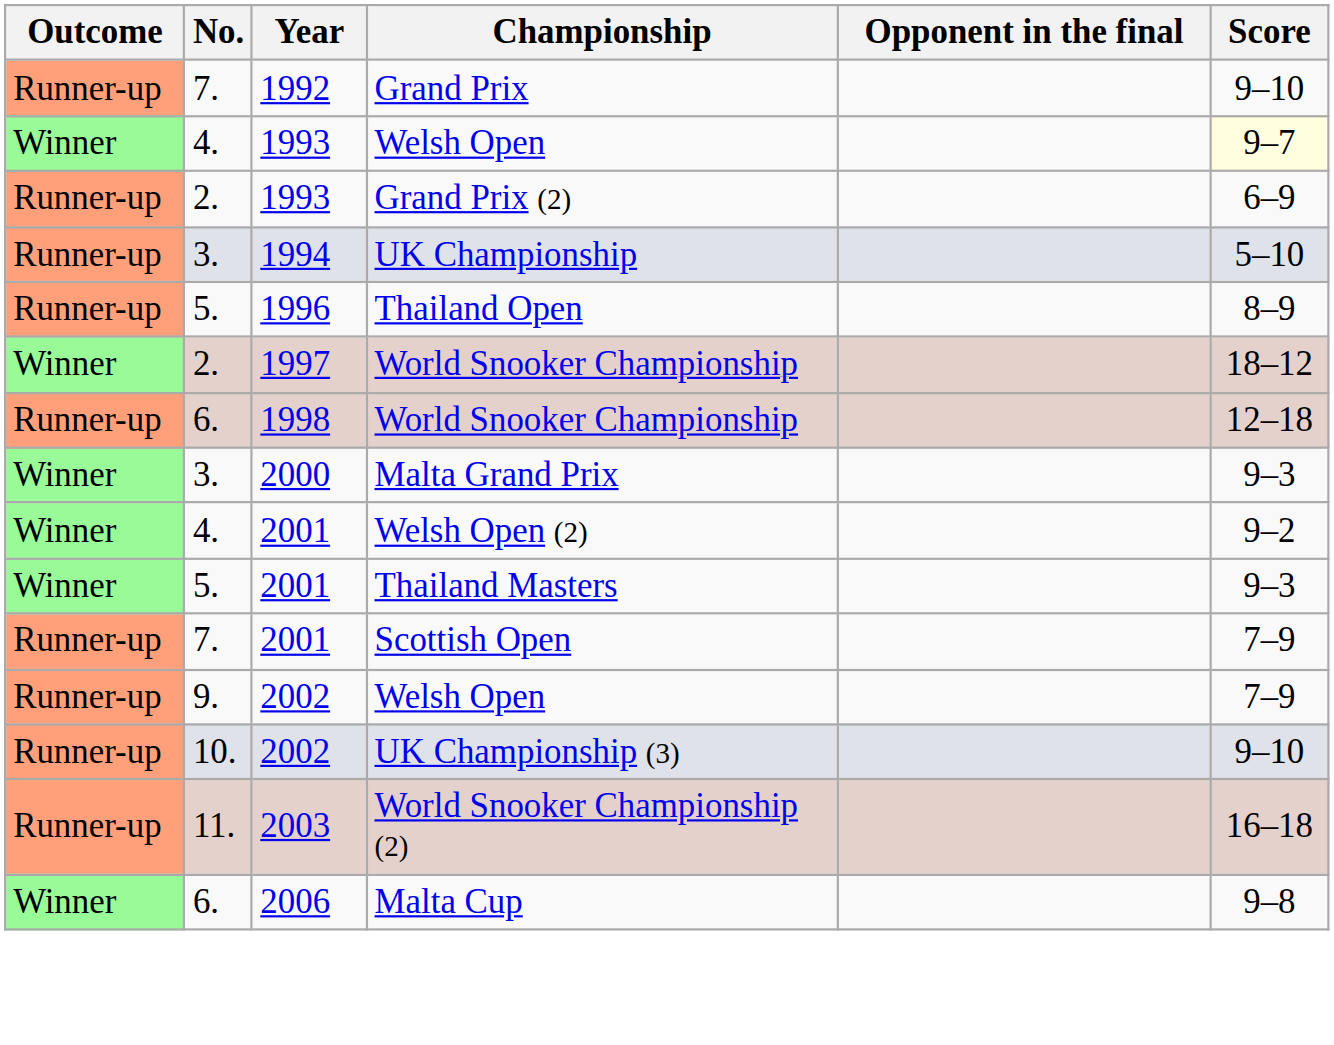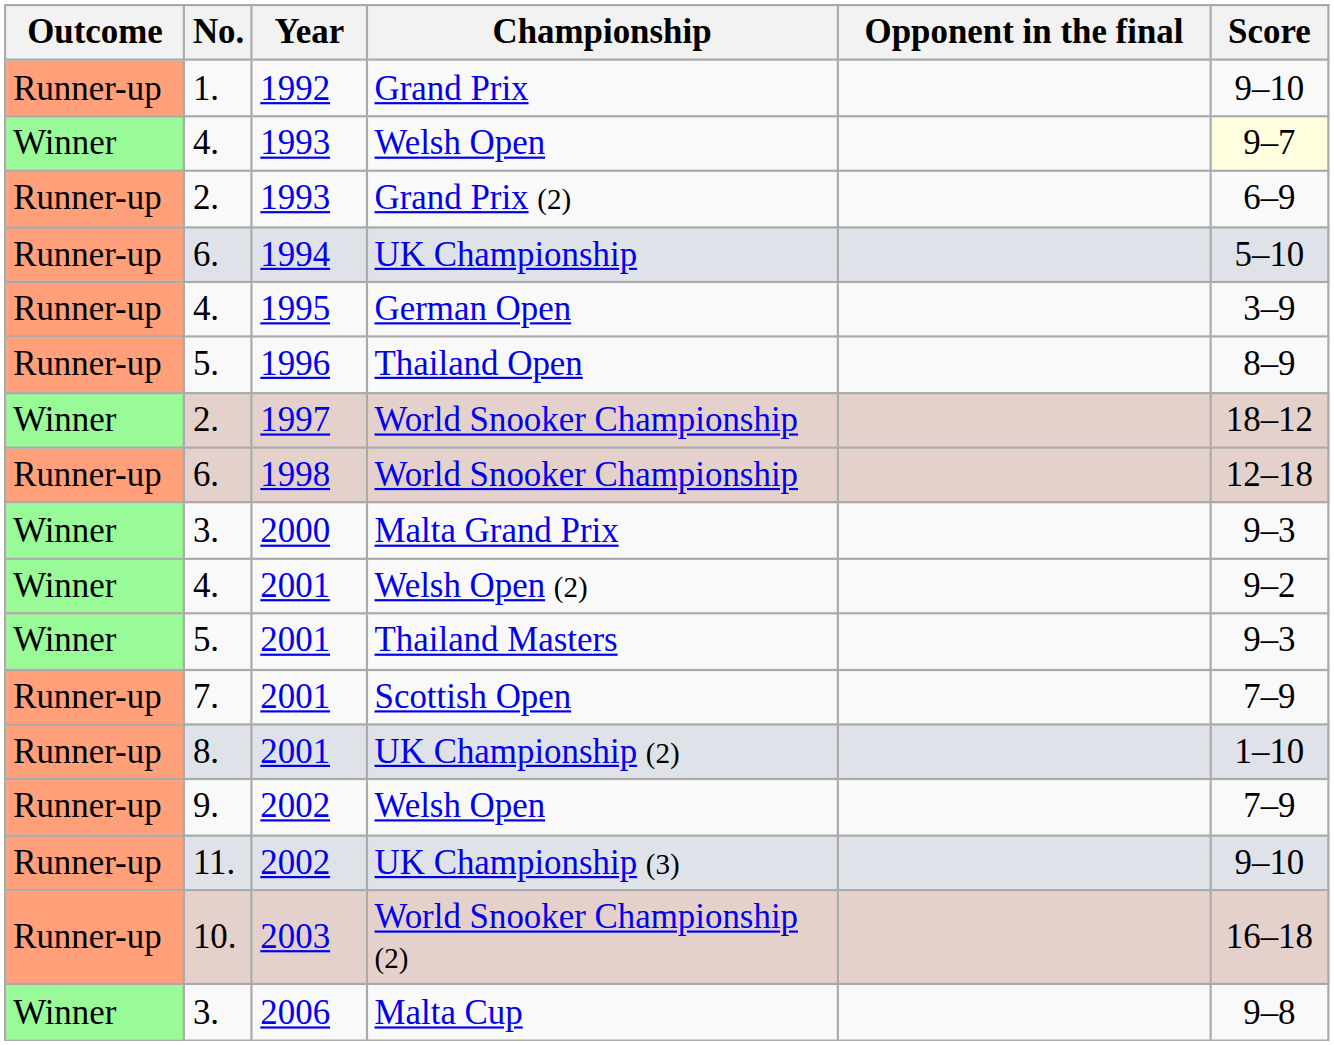Grand Prix | No.: 7. -> 1.
UK Championship | No.: 3. -> 6.
+ row: Runner-up | 4. | 1995 | German Open | 3–9
+ row: Runner-up | 8. | 2001 | UK Championship (2) | 1–10
UK Championship (3) | No.: 10. -> 11.
World Snooker Championship (2) | No.: 11. -> 10.
Malta Cup | No.: 6. -> 3.
